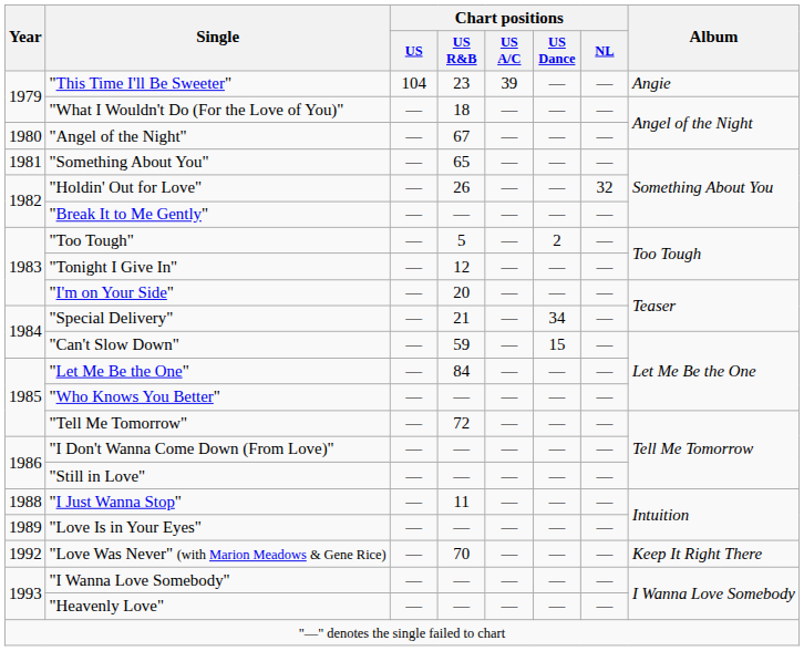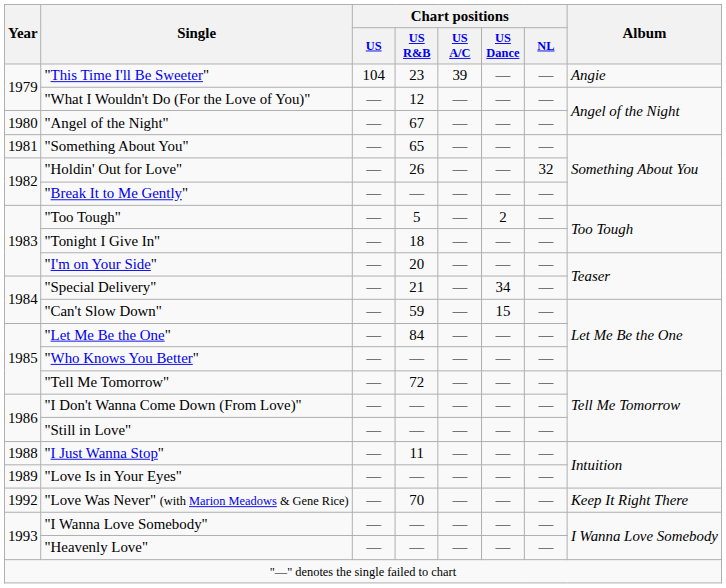"What I Wouldn't Do (For the Love of You)" | Chart positions / US R&B: 18 -> 12
"Tonight I Give In" | Chart positions / US R&B: 12 -> 18
